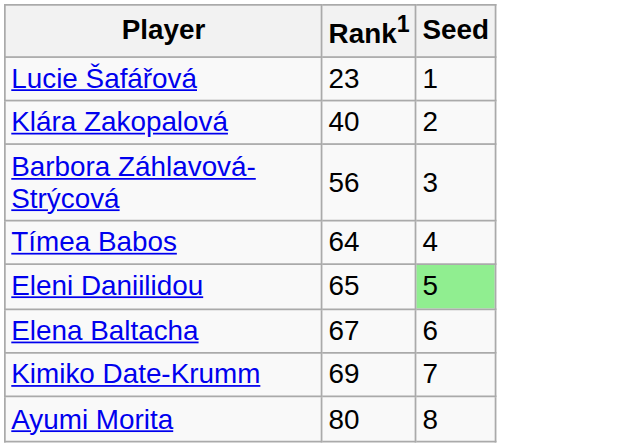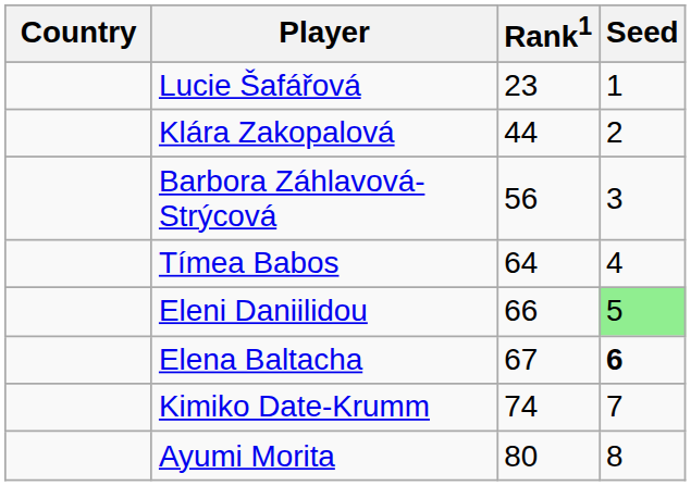+ column: Country
Klára Zakopalová | Rank1: 40 -> 44
Eleni Daniilidou | Rank1: 65 -> 66
Elena Baltacha | Seed: normal -> bold
Kimiko Date-Krumm | Rank1: 69 -> 74
